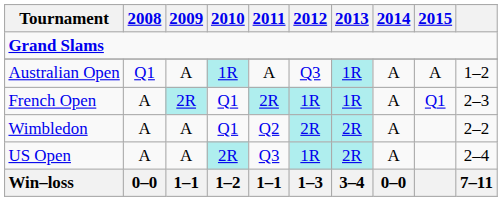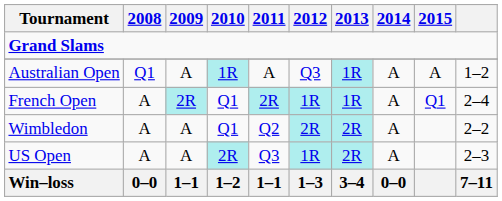French Open | column 10: 2–3 -> 2–4
US Open | column 10: 2–4 -> 2–3
